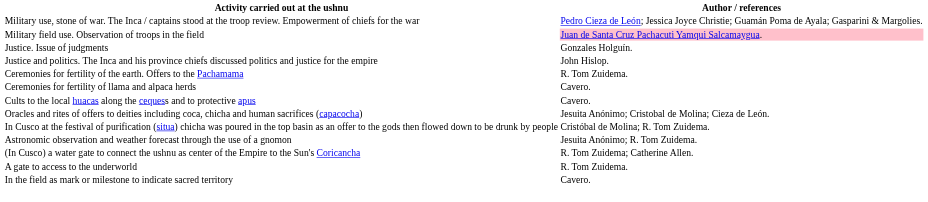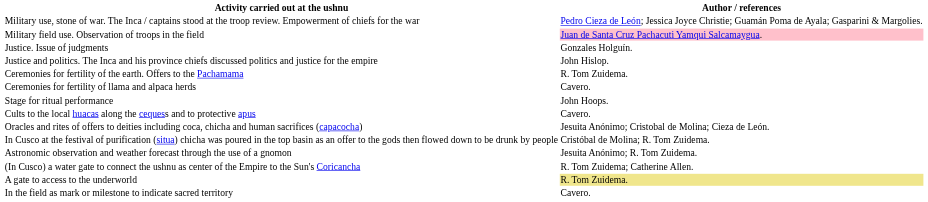+ row: Stage for ritual performance | John Hoops.
A gate to access to the underworld | Author / references: no background -> khaki background
